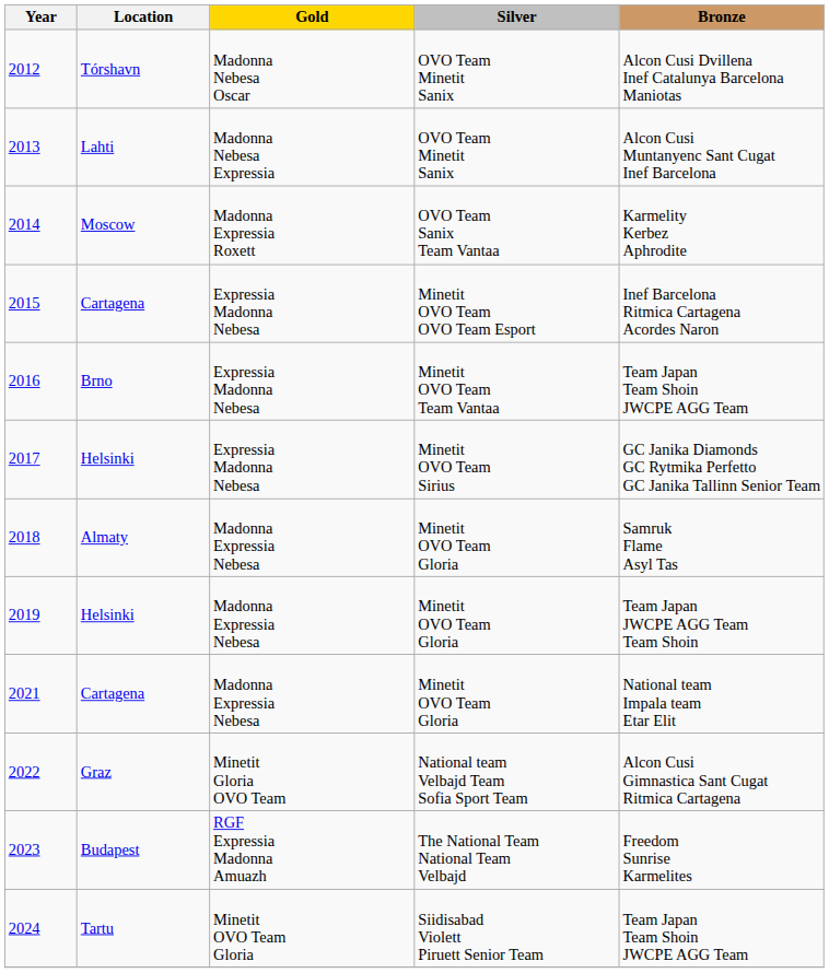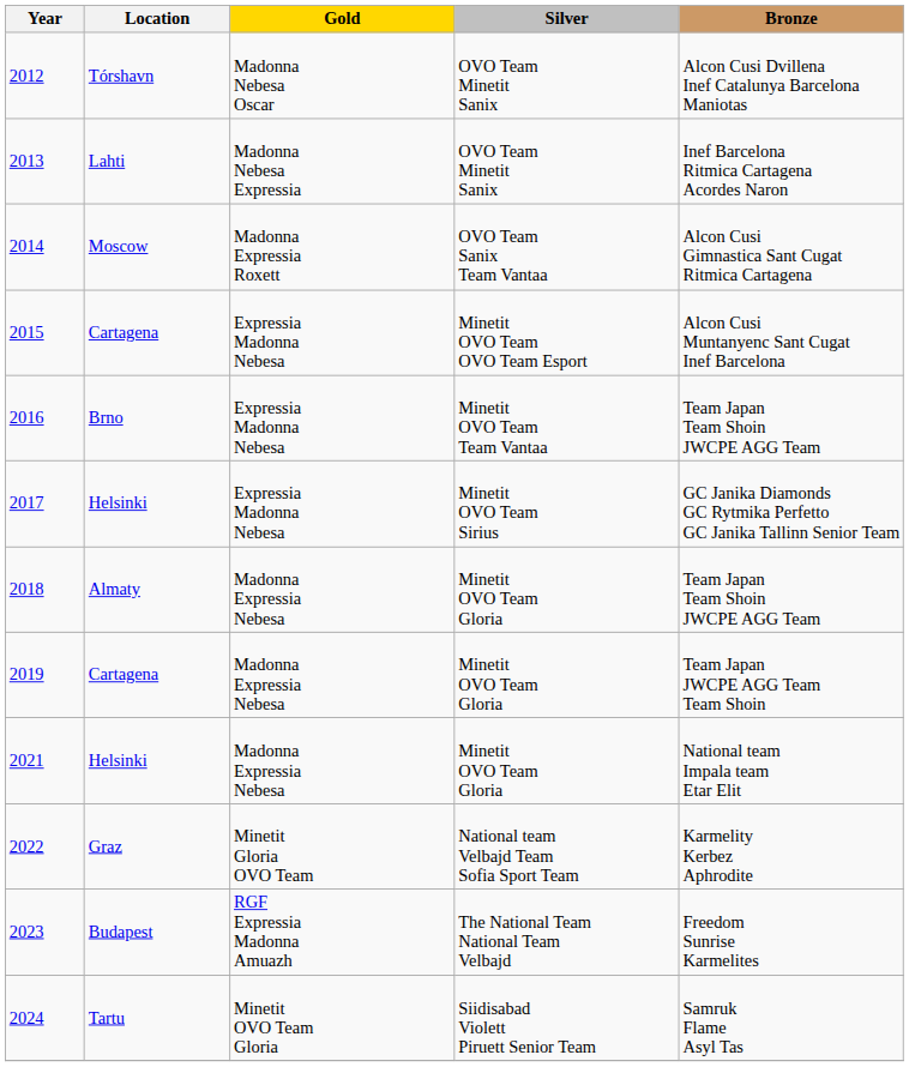2013 | Bronze: Alcon Cusi Muntanyenc Sant Cugat Inef Barcelona -> Inef Barcelona Ritmica Cartagena Acordes Naron
2014 | Bronze: Karmelity Kerbez Aphrodite -> Alcon Cusi Gimnastica Sant Cugat Ritmica Cartagena
2015 | Bronze: Inef Barcelona Ritmica Cartagena Acordes Naron -> Alcon Cusi Muntanyenc Sant Cugat Inef Barcelona
2018 | Bronze: Samruk Flame Asyl Tas -> Team Japan Team Shoin JWCPE AGG Team
2019 | Location: Helsinki -> Cartagena
2021 | Location: Cartagena -> Helsinki
2022 | Bronze: Alcon Cusi Gimnastica Sant Cugat Ritmica Cartagena -> Karmelity Kerbez Aphrodite
2024 | Bronze: Team Japan Team Shoin JWCPE AGG Team -> Samruk Flame Asyl Tas
